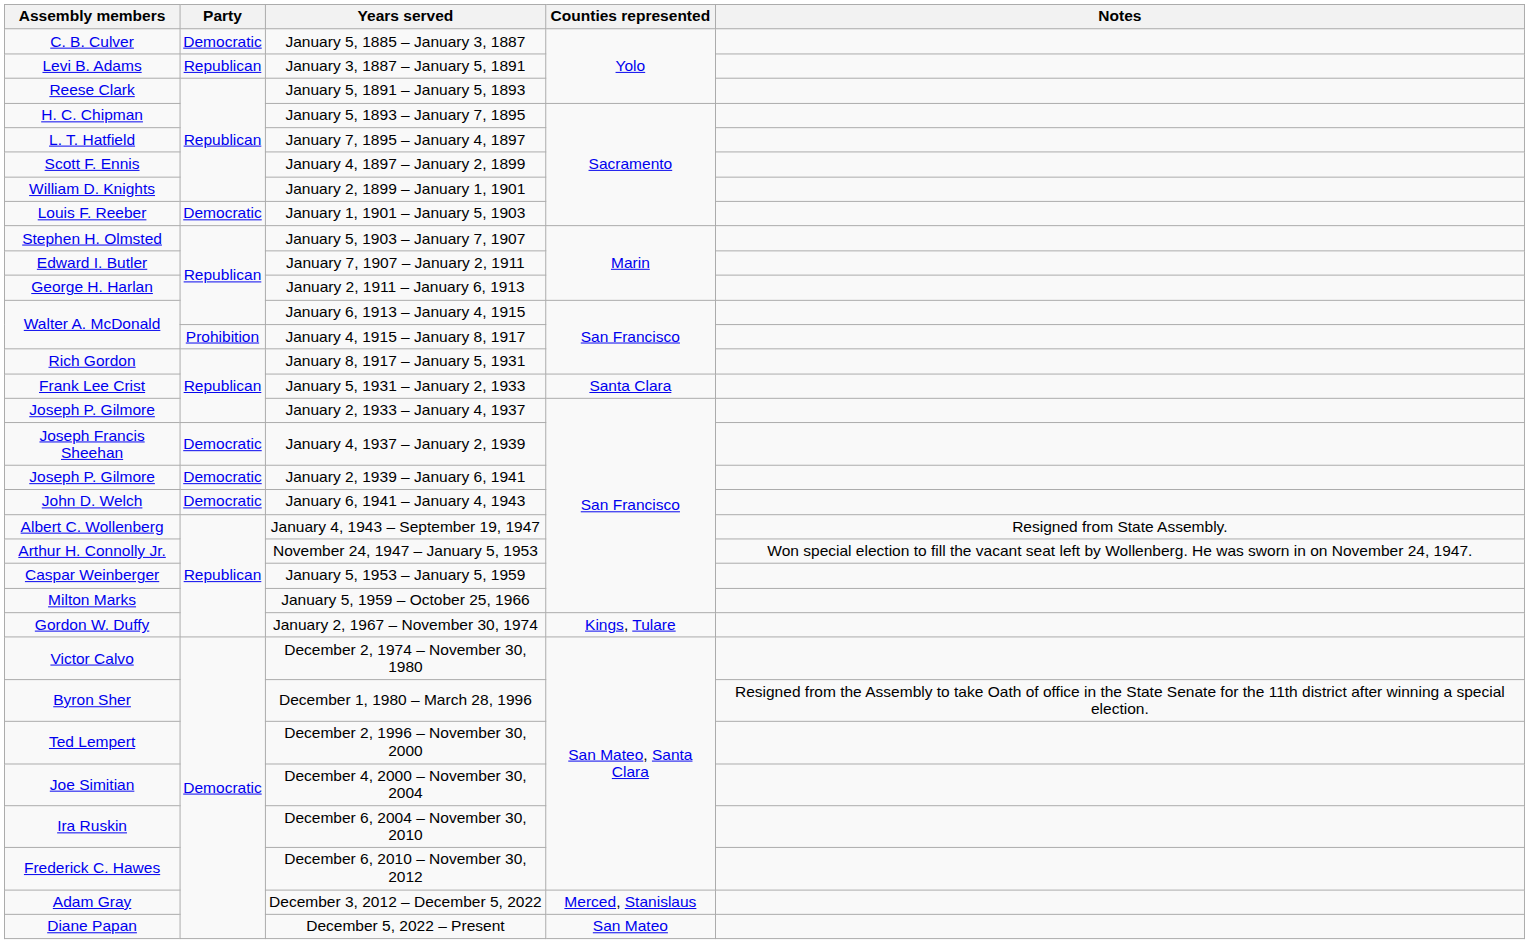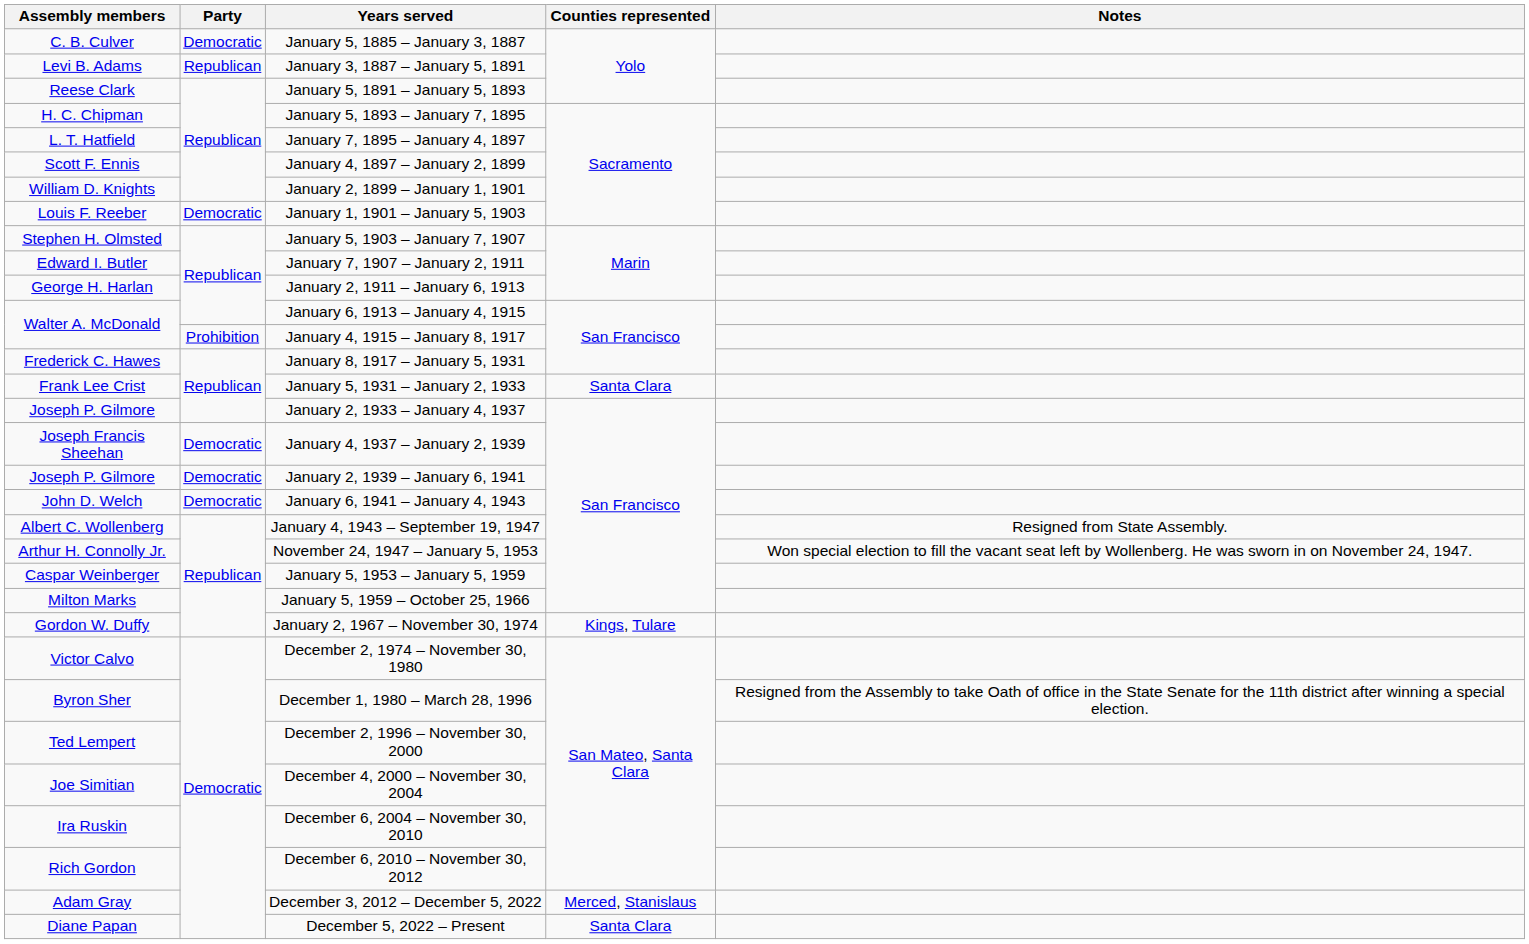January 8, 1917 – January 5, 1931 | Assembly members: Rich Gordon -> Frederick C. Hawes
December 6, 2010 – November 30, 2012 | Assembly members: Frederick C. Hawes -> Rich Gordon
December 5, 2022 – Present | Counties represented: San Mateo -> Santa Clara
